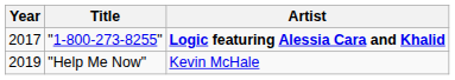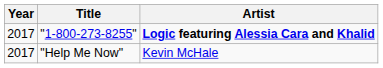"Help Me Now" | Year: 2019 -> 2017
